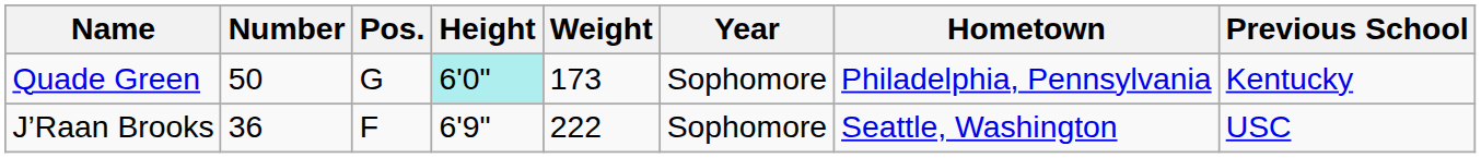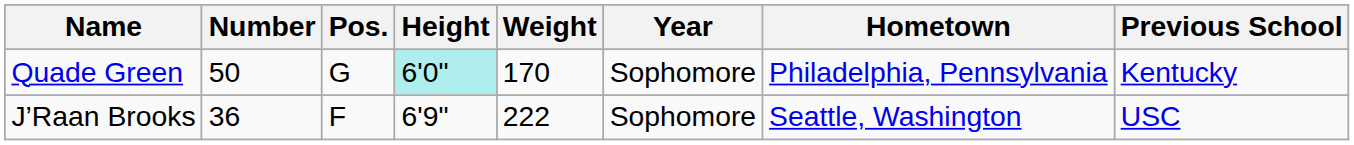Quade Green | Weight: 173 -> 170
